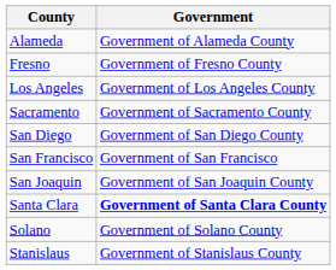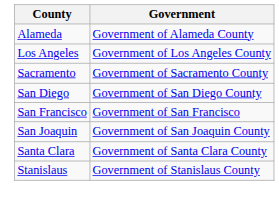- row: Fresno | Government of Fresno County
Santa Clara | Government: bold -> normal
- row: Solano | Government of Solano County
